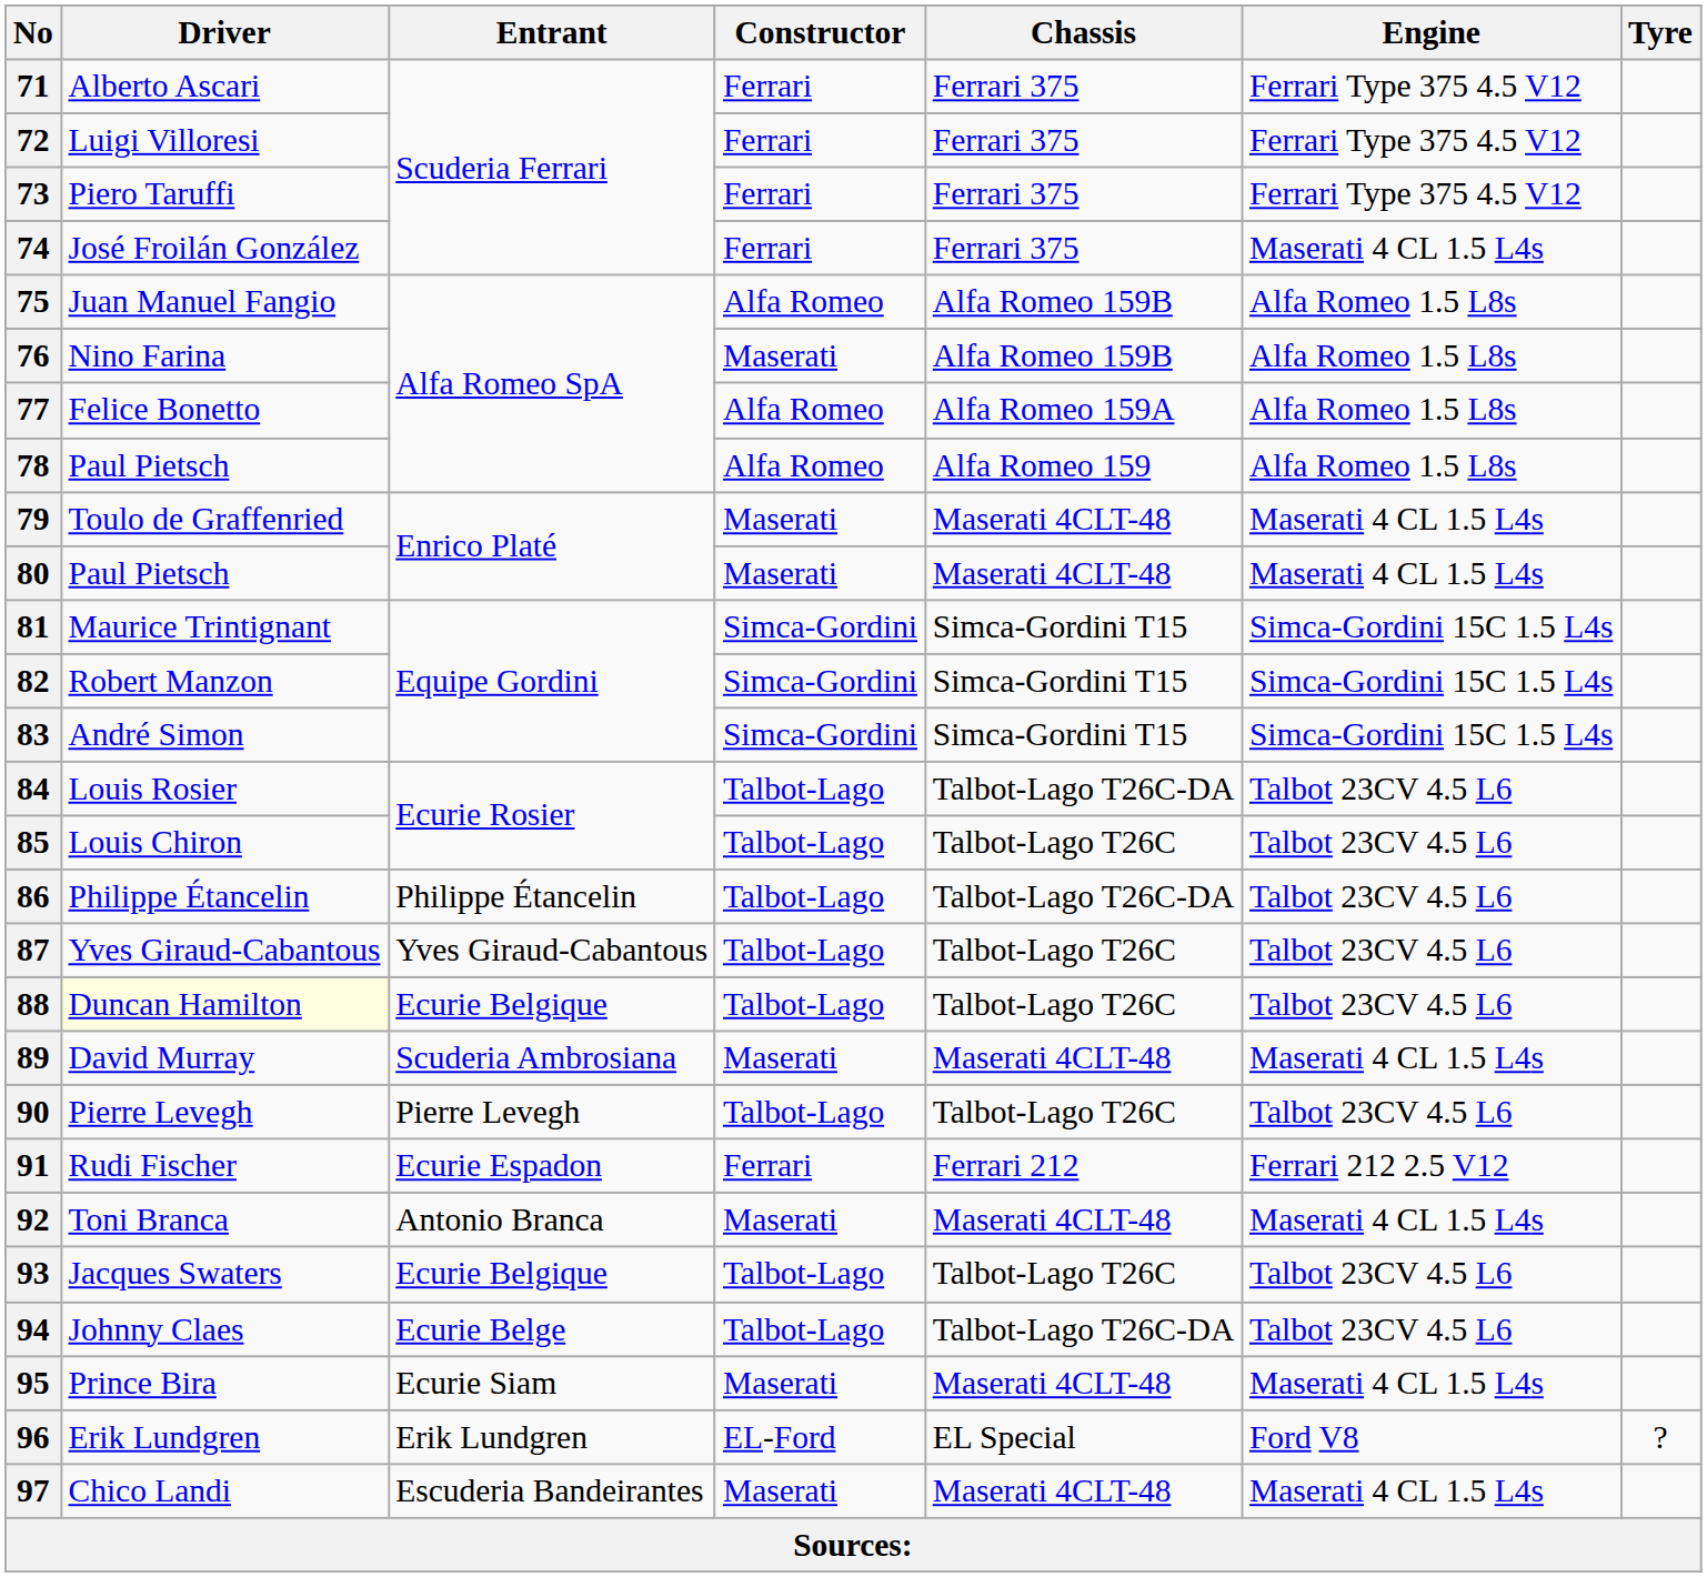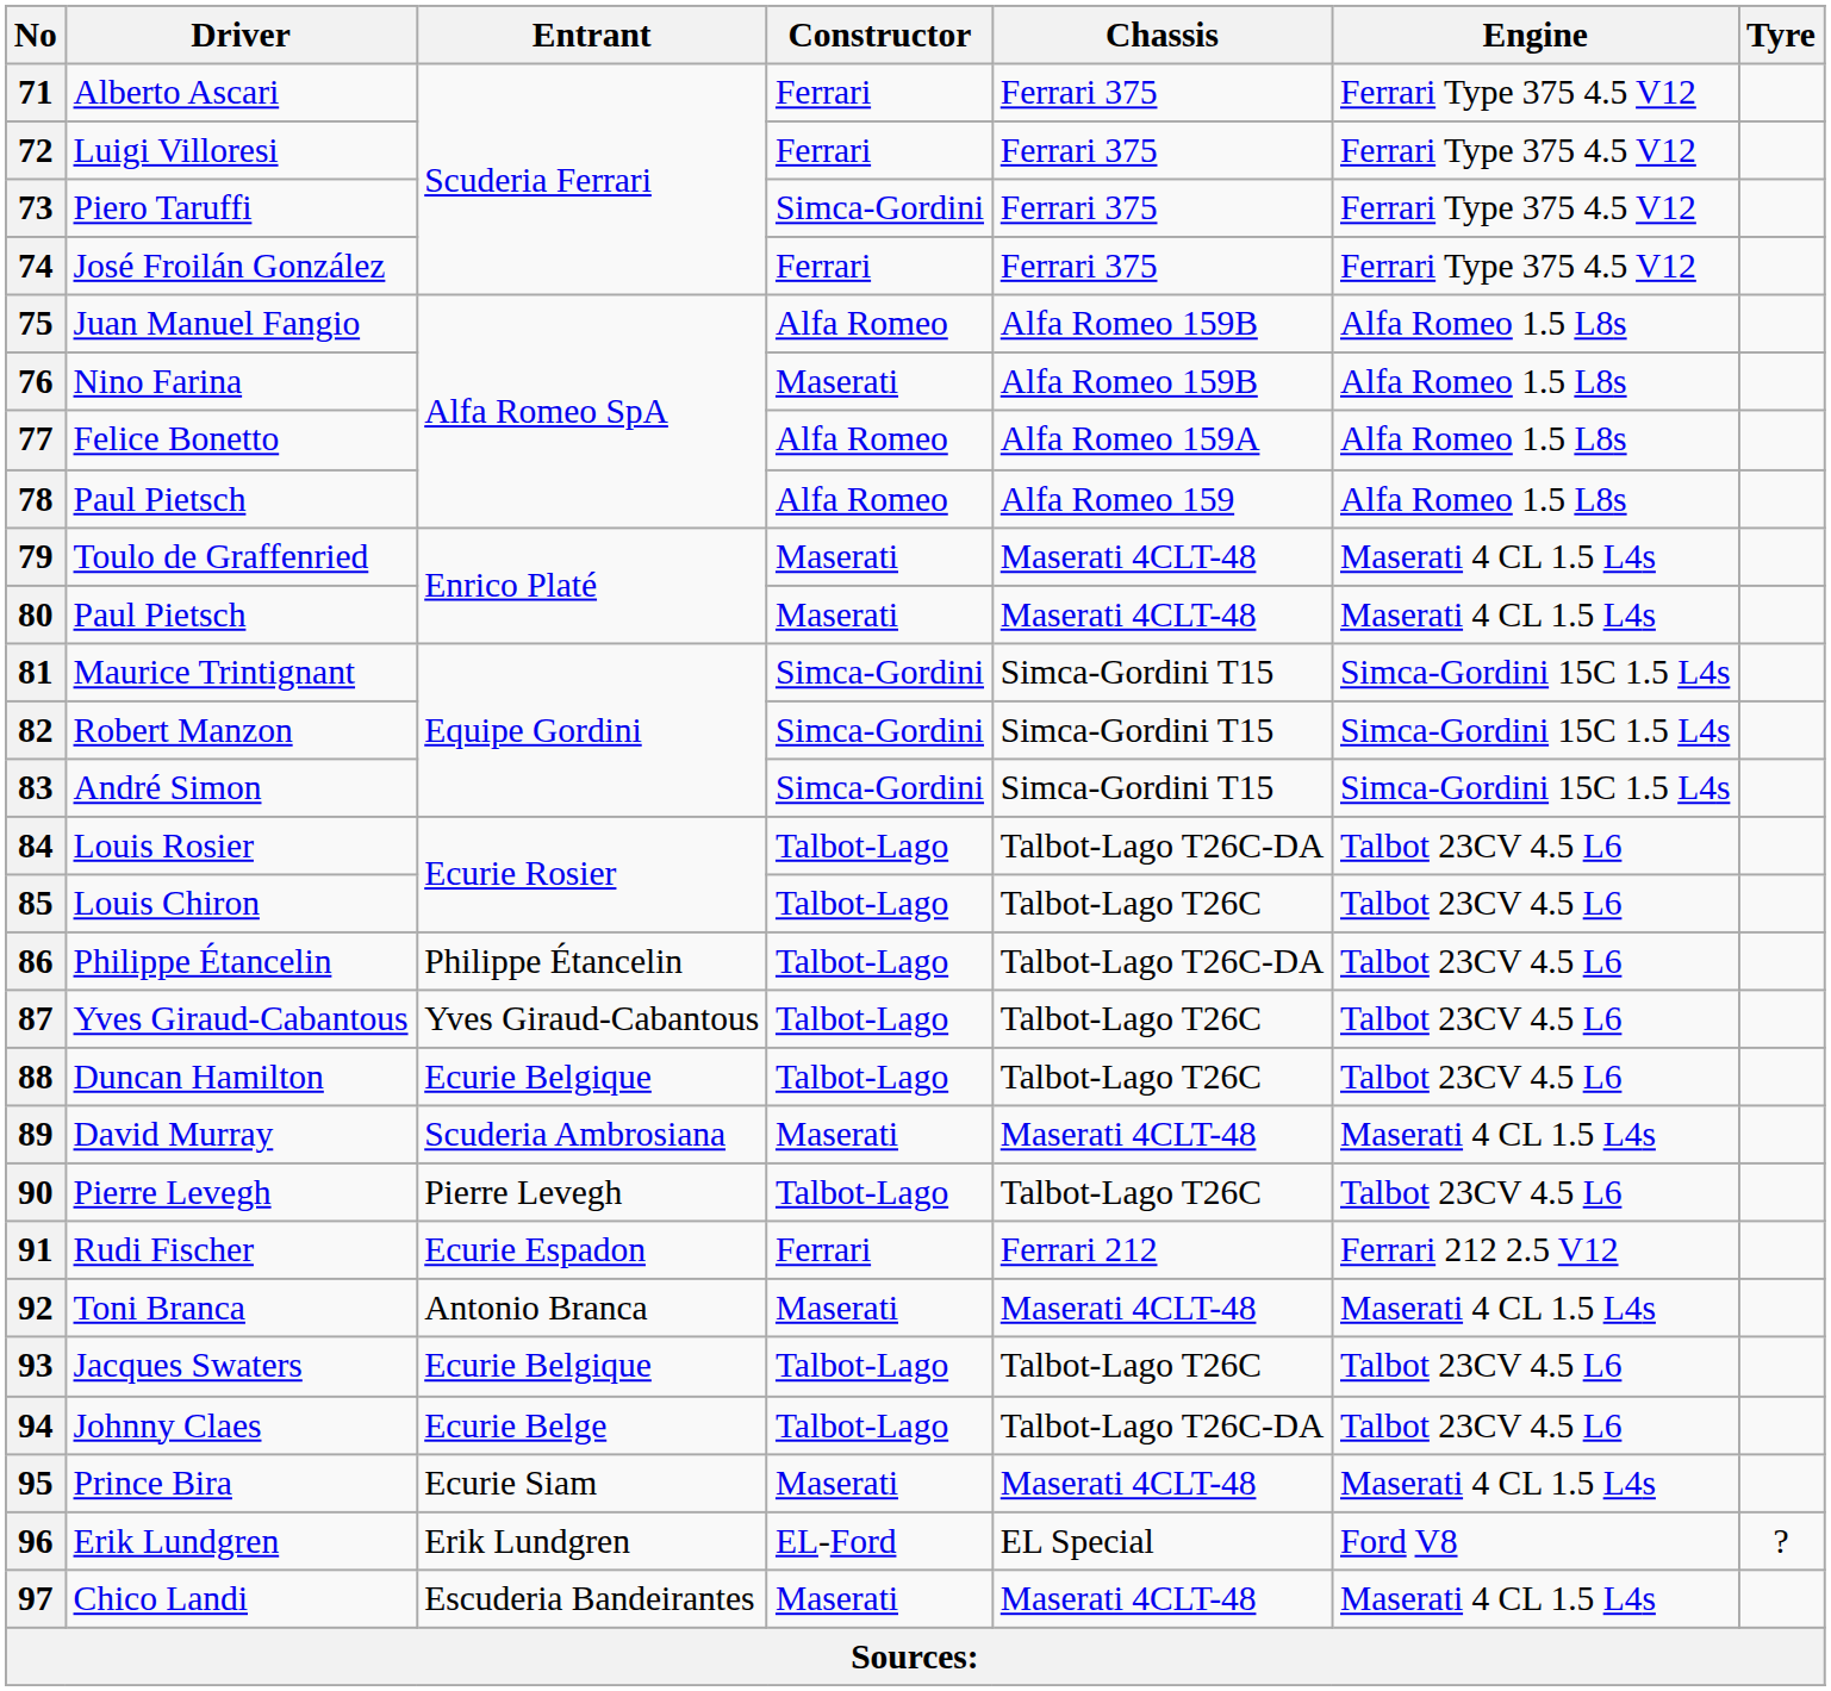73 | Constructor: Ferrari -> Simca-Gordini
74 | Engine: Maserati 4 CL 1.5 L4s -> Ferrari Type 375 4.5 V12
88 | Driver: lightyellow background -> no background
